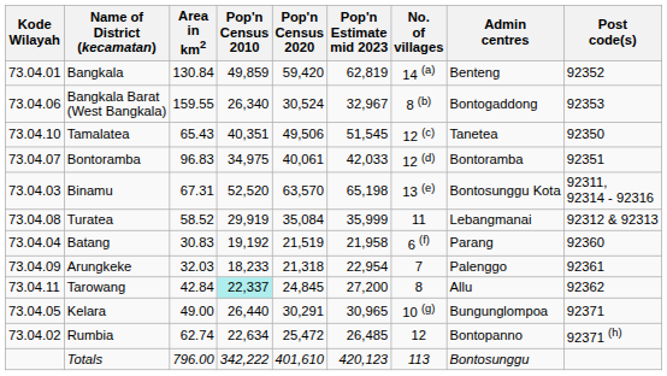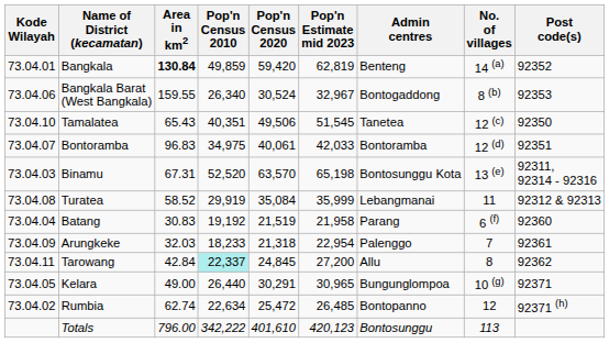columns swapped: Admin centres <-> No. of villages
Bangkala | Area in km2: normal -> bold
